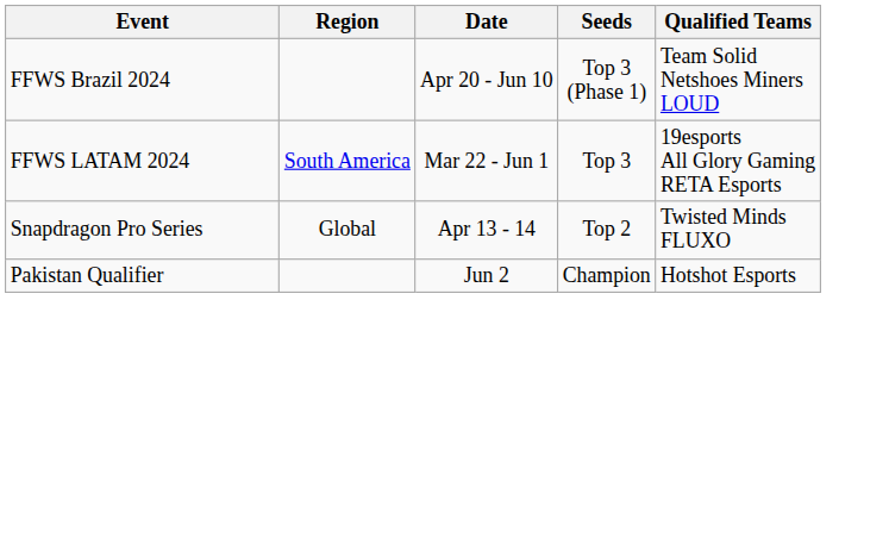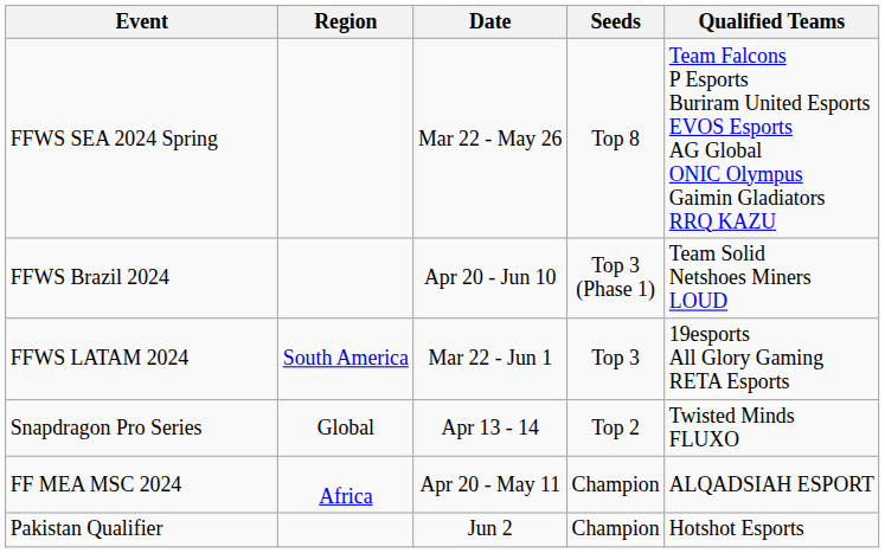+ row: FFWS SEA 2024 Spring | Mar 22 - May 26 | Top 8 | Team Falcons P Esports Buriram United Esports EVOS Esports AG Global ONIC Olympus Gaimin Gladiators RRQ KAZU
+ row: FF MEA MSC 2024 | Africa | Apr 20 - May 11 | Champion | ALQADSIAH ESPORT
